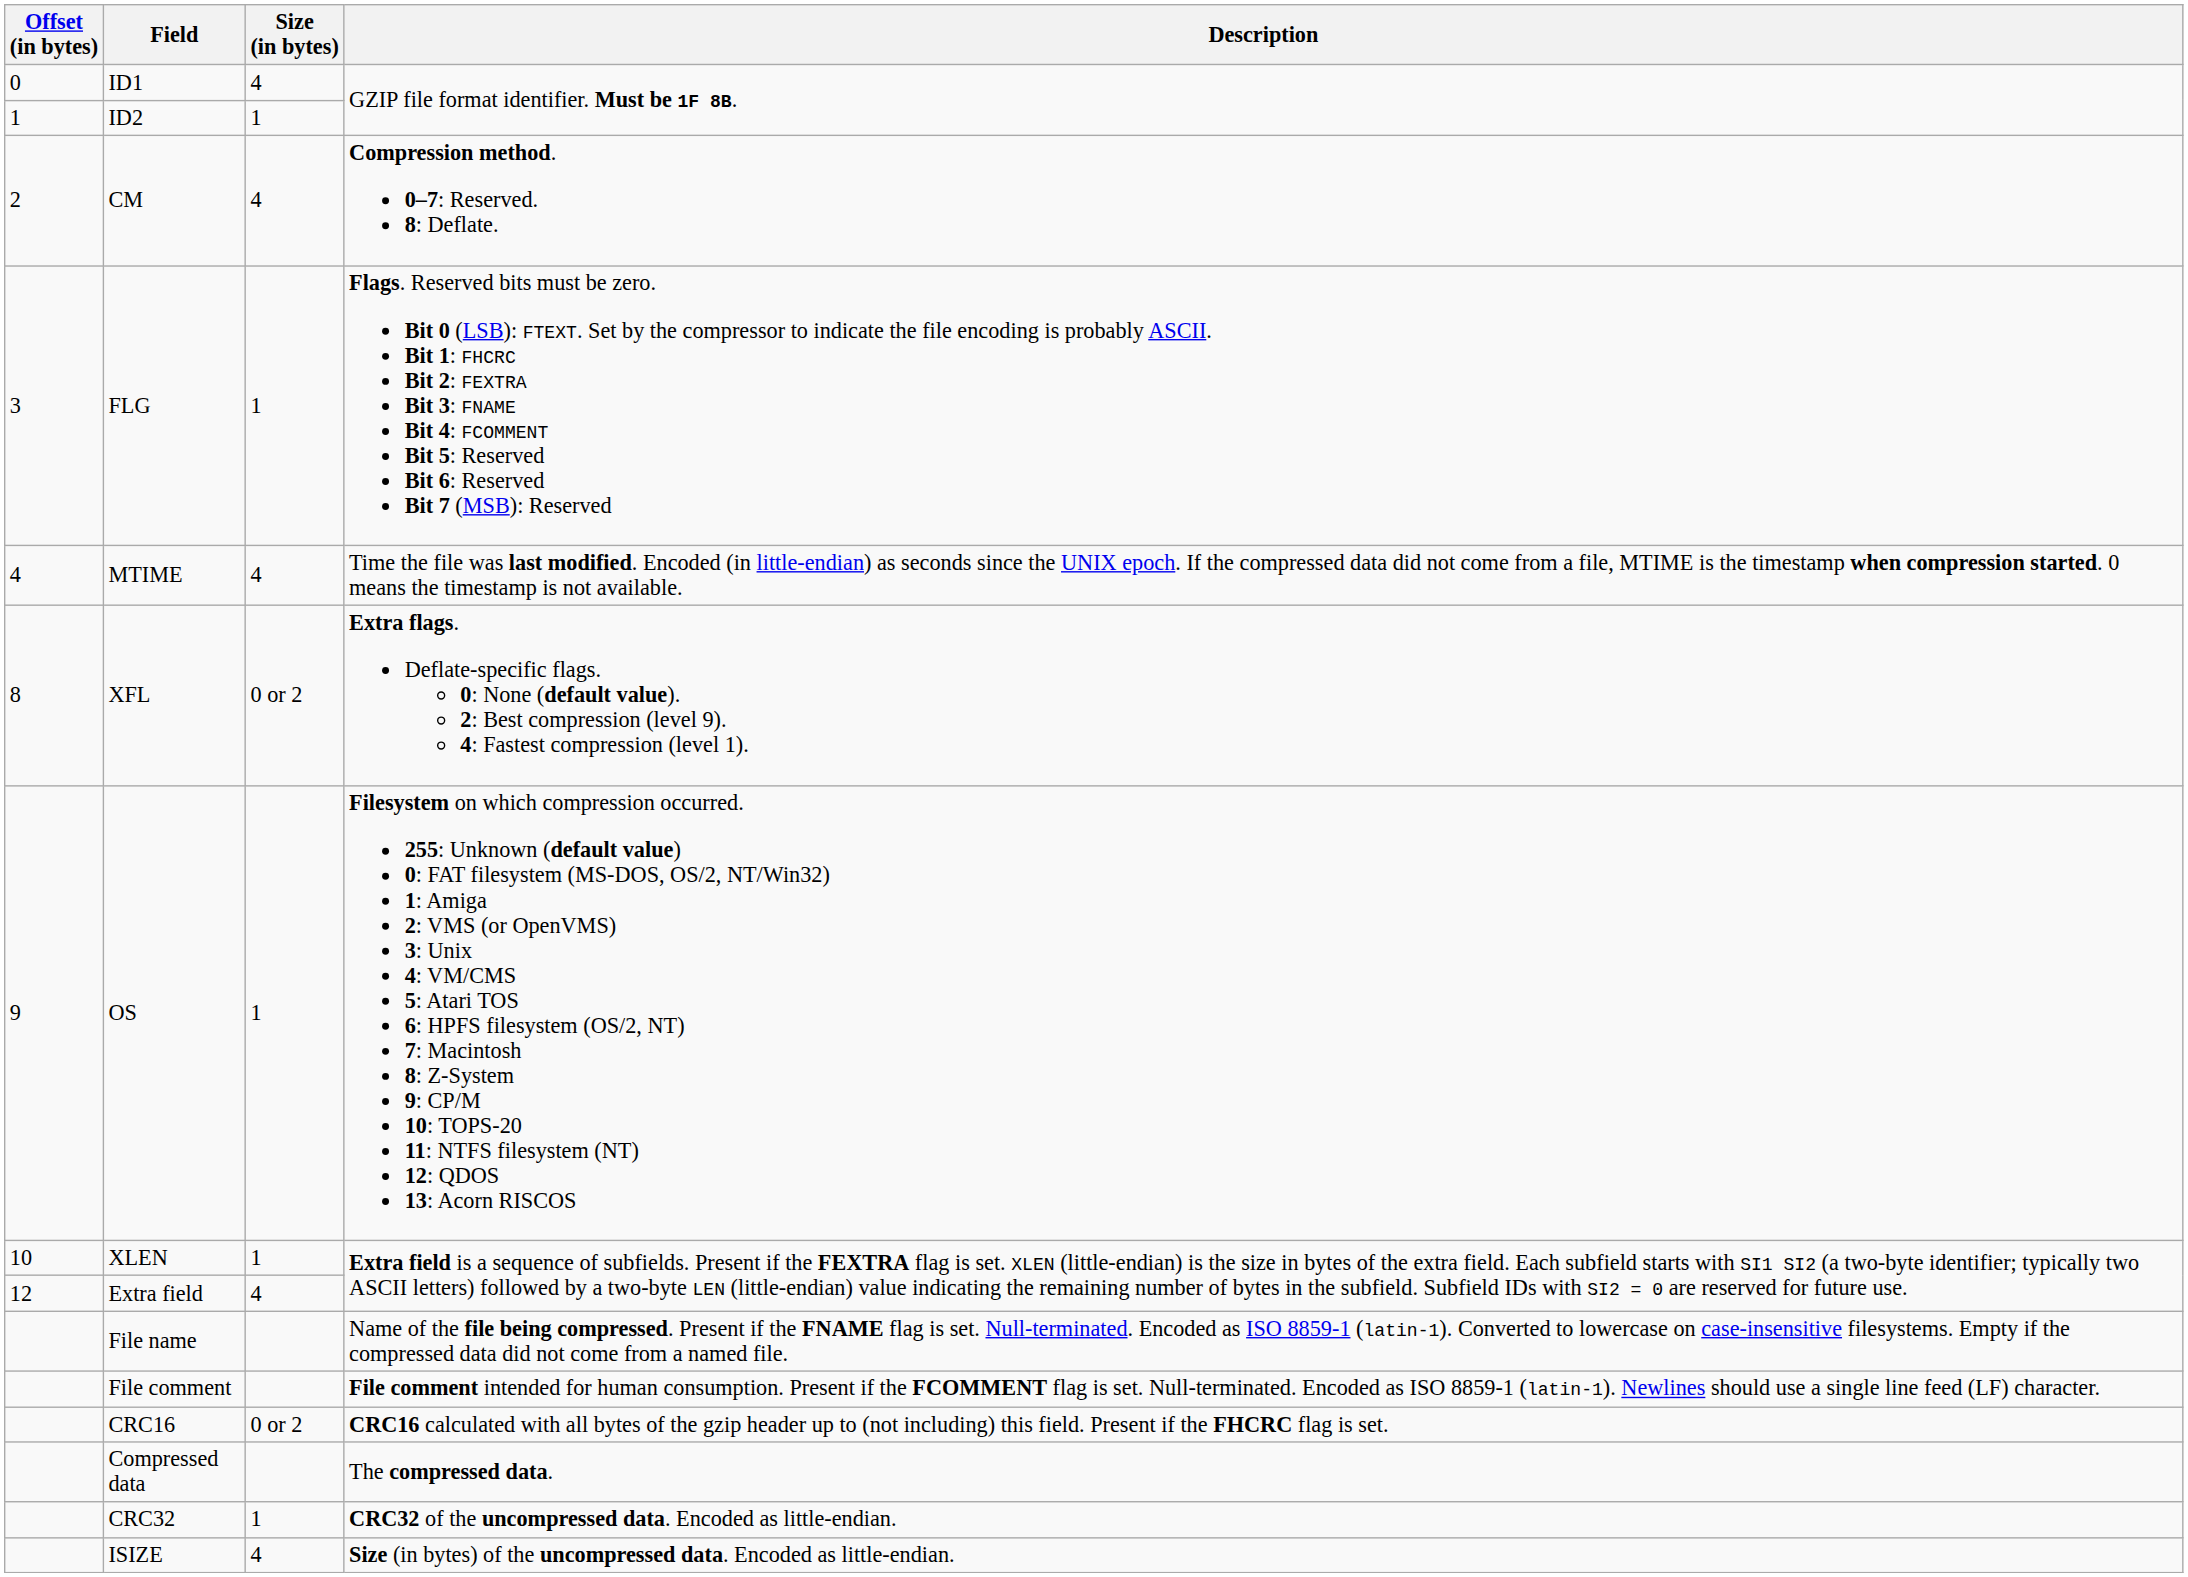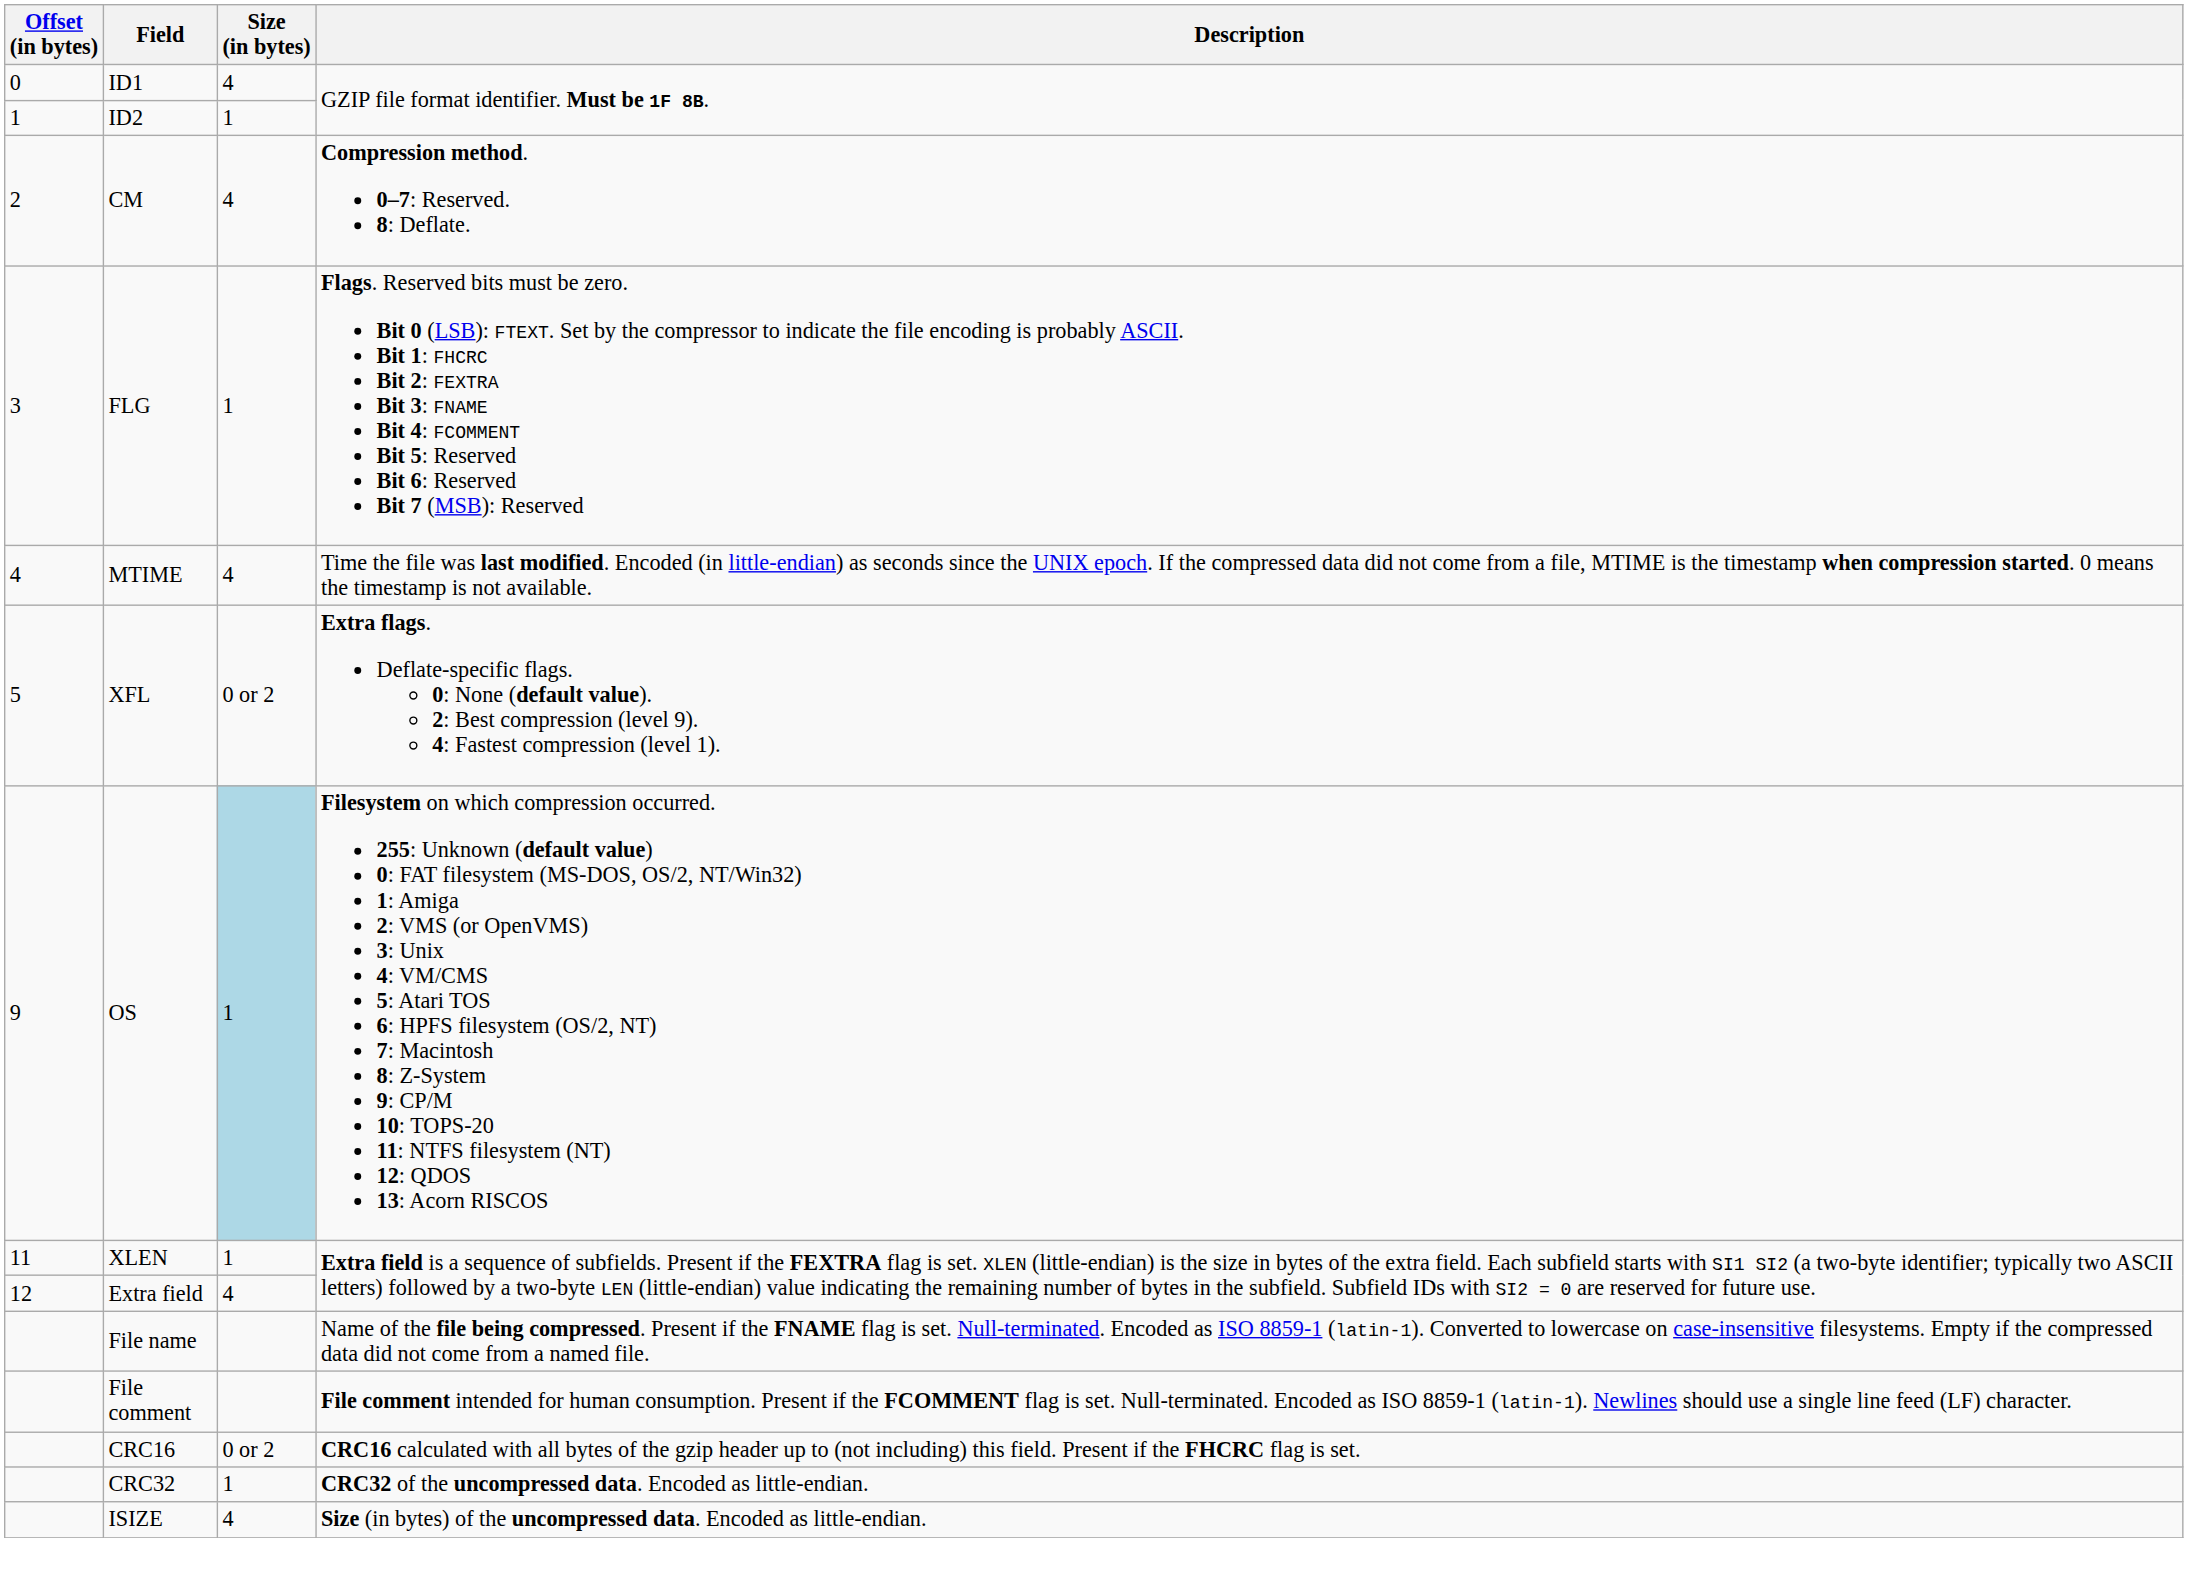XFL | Offset (in bytes): 8 -> 5
OS | Size (in bytes): no background -> lightblue background
XLEN | Offset (in bytes): 10 -> 11
- row: Compressed data | The compressed data.
